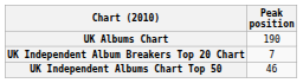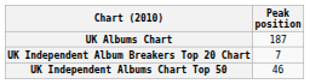UK Albums Chart | Peak position: 190 -> 187
